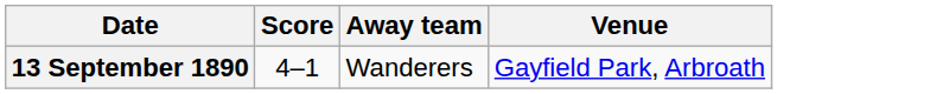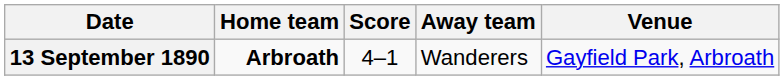+ column: Home team | Arbroath
